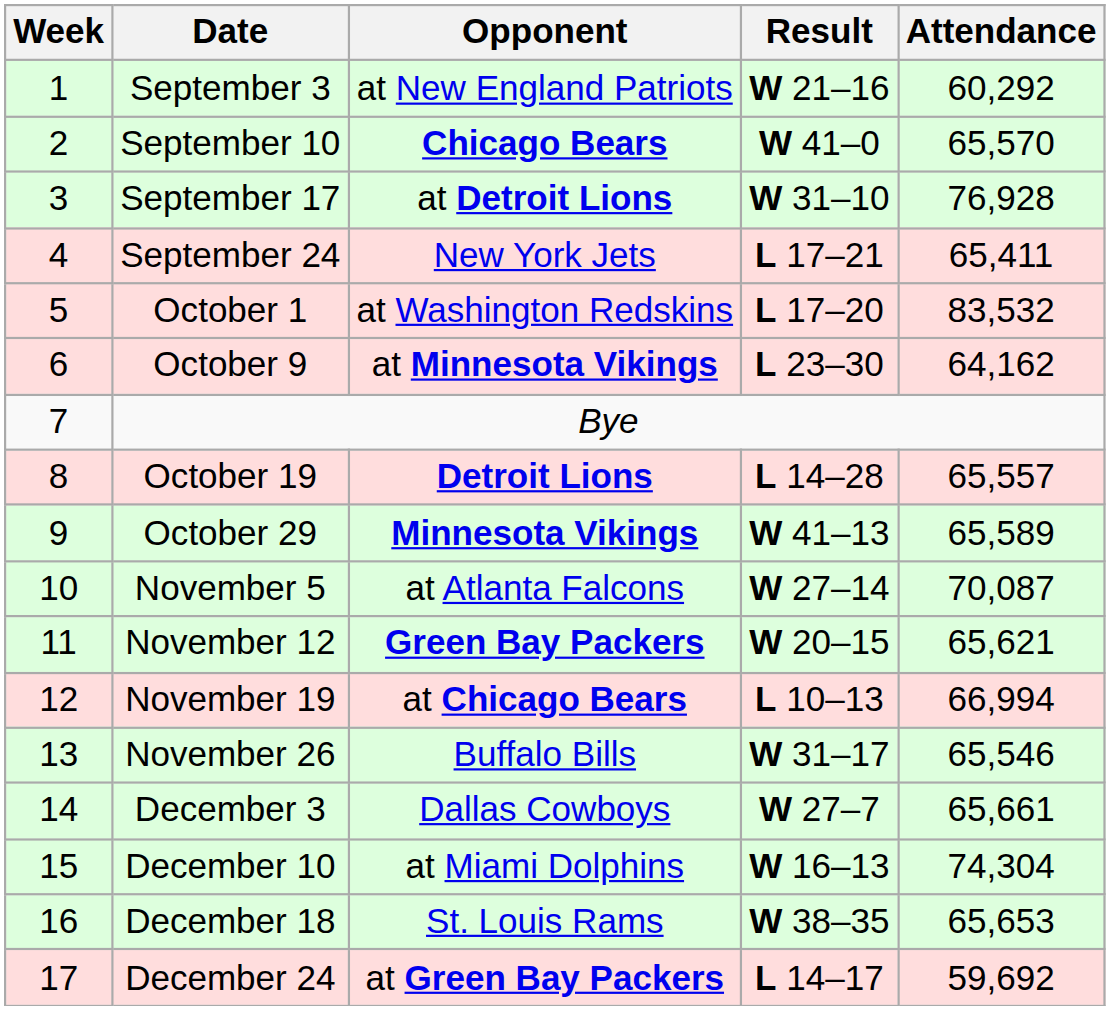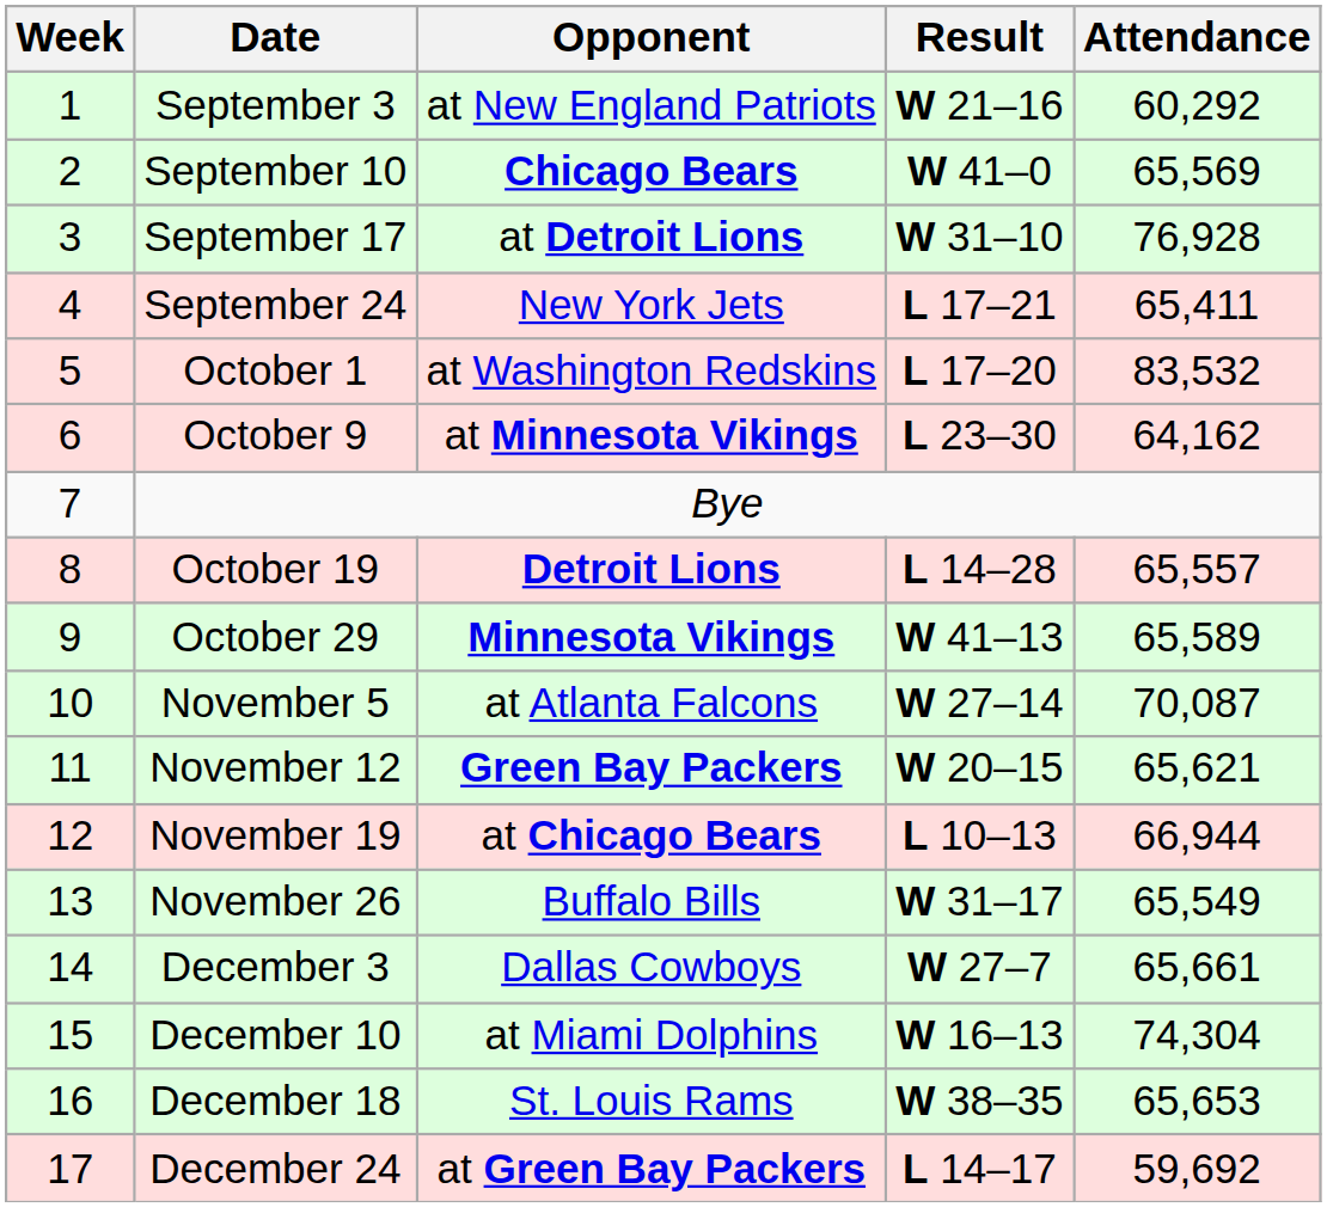September 10 | Attendance: 65,570 -> 65,569
November 19 | Attendance: 66,994 -> 66,944
November 26 | Attendance: 65,546 -> 65,549
